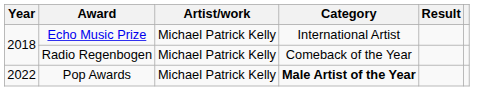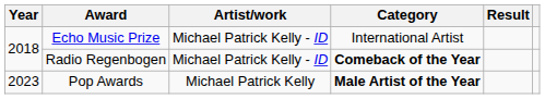Echo Music Prize | Artist/work: Michael Patrick Kelly -> Michael Patrick Kelly - ID
Radio Regenbogen | Artist/work: Michael Patrick Kelly -> Michael Patrick Kelly - ID
Radio Regenbogen | Category: normal -> bold
Pop Awards | Year: 2022 -> 2023
